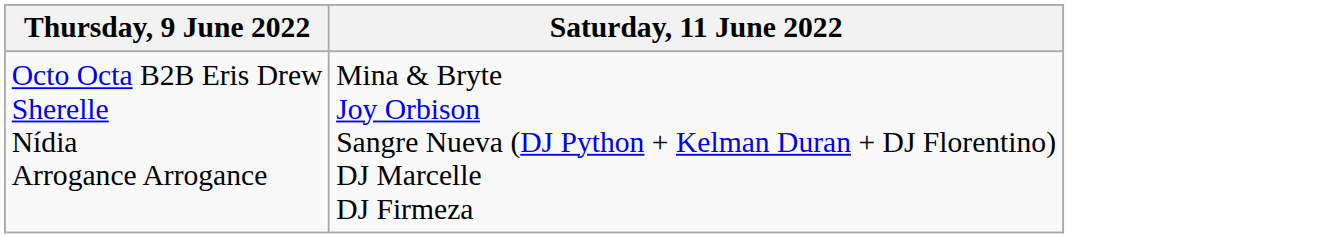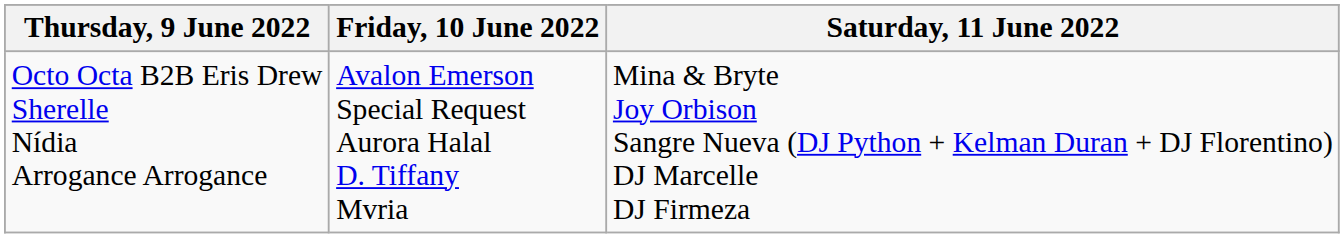+ column: Friday, 10 June 2022 | Avalon Emerson Special Request Aurora Halal D. Tiffany Mvria
